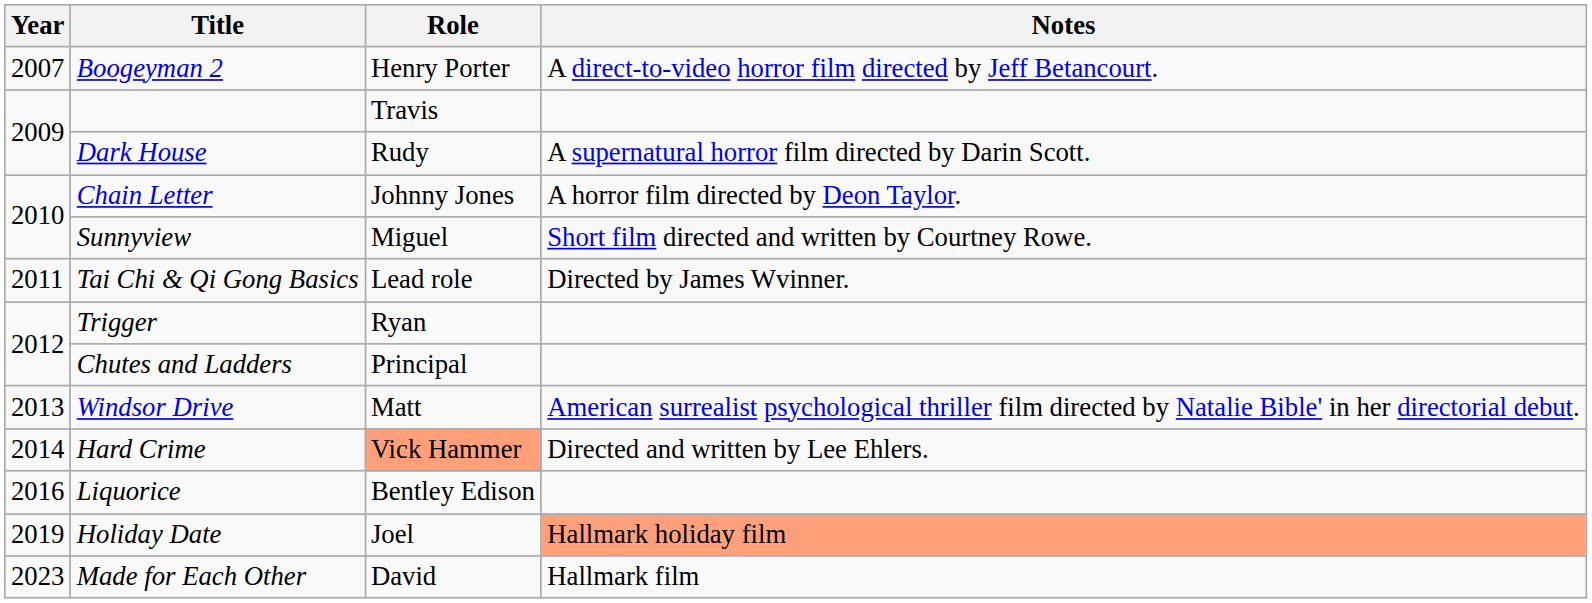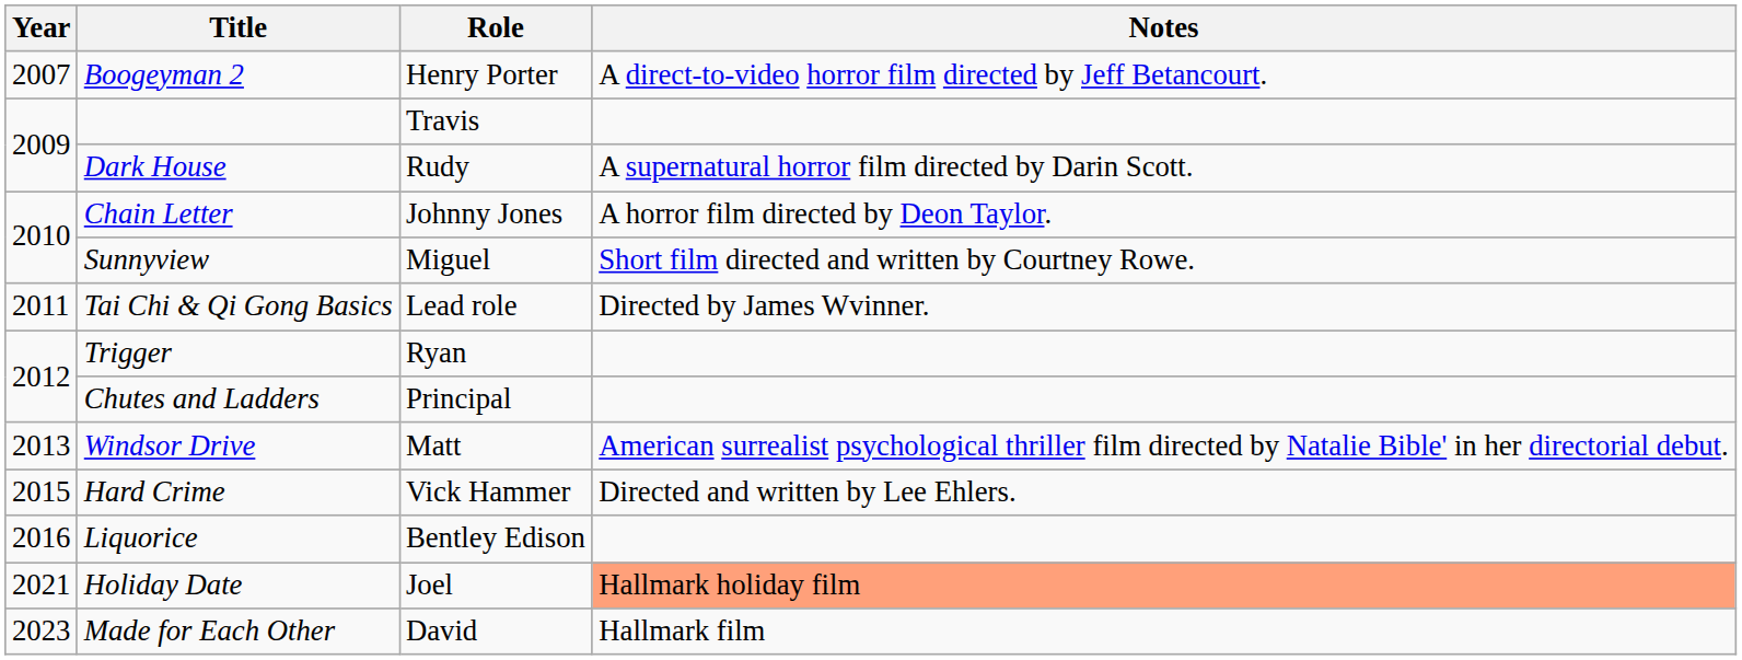Hard Crime | Year: 2014 -> 2015
Hard Crime | Role: lightsalmon background -> no background
Holiday Date | Year: 2019 -> 2021
